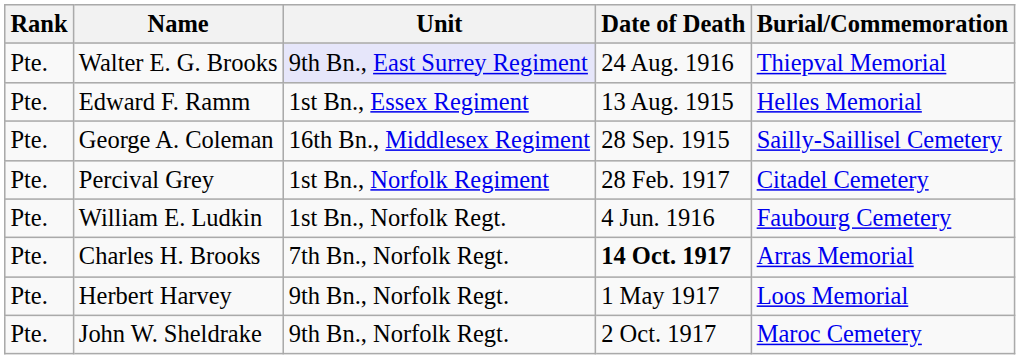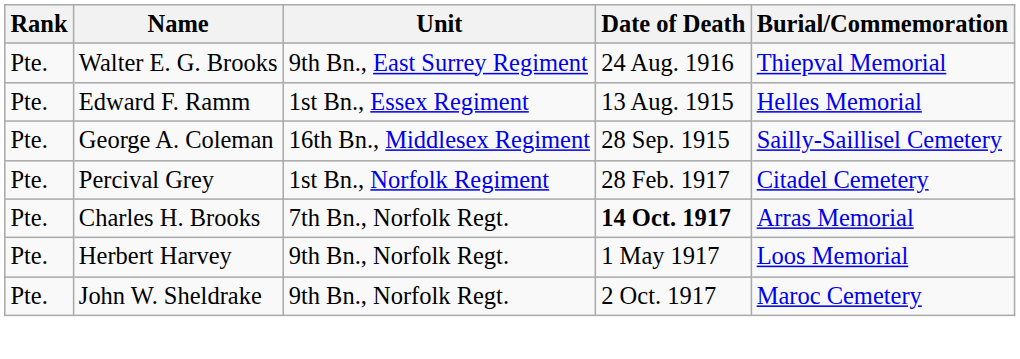Walter E. G. Brooks | Unit: lavender background -> no background
- row: Pte. | William E. Ludkin | 1st Bn., Norfolk Regt. | 4 Jun. 1916 | Faubourg Cemetery
